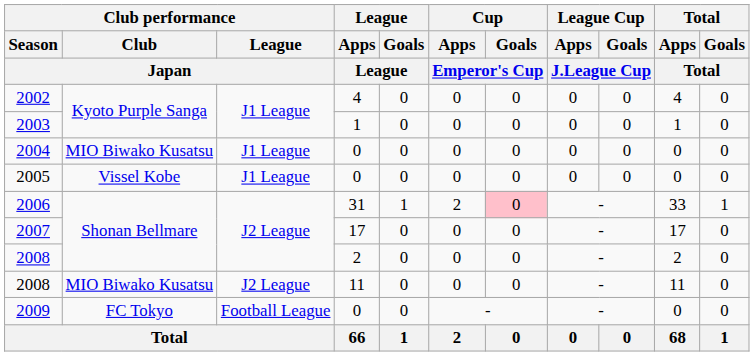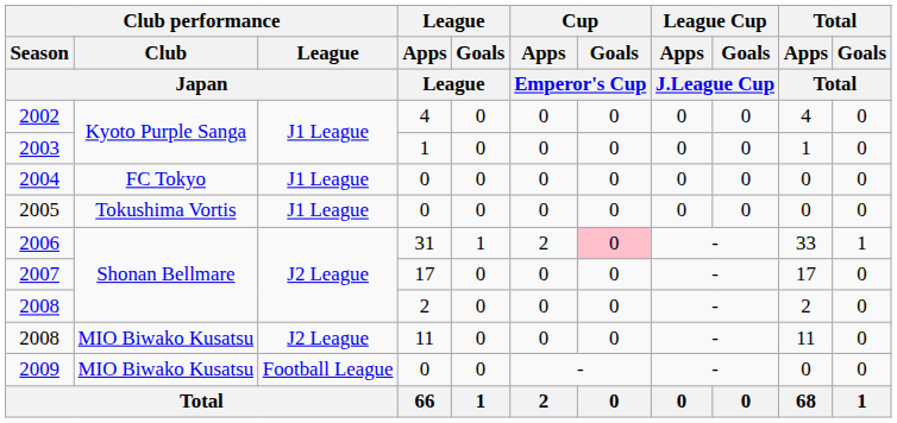2004 | Club performance / Club / Japan: MIO Biwako Kusatsu -> FC Tokyo
2005 | Club performance / Club / Japan: Vissel Kobe -> Tokushima Vortis
2009 | Club performance / Club / Japan: FC Tokyo -> MIO Biwako Kusatsu
